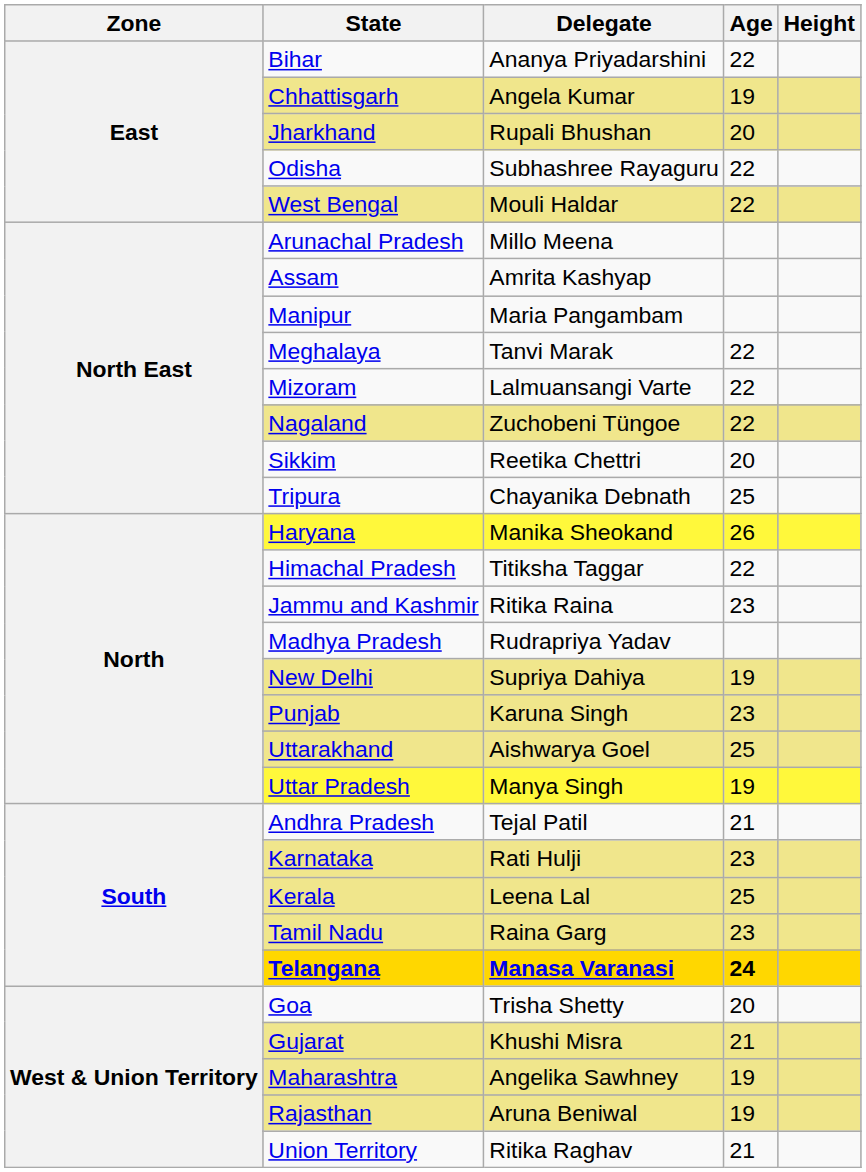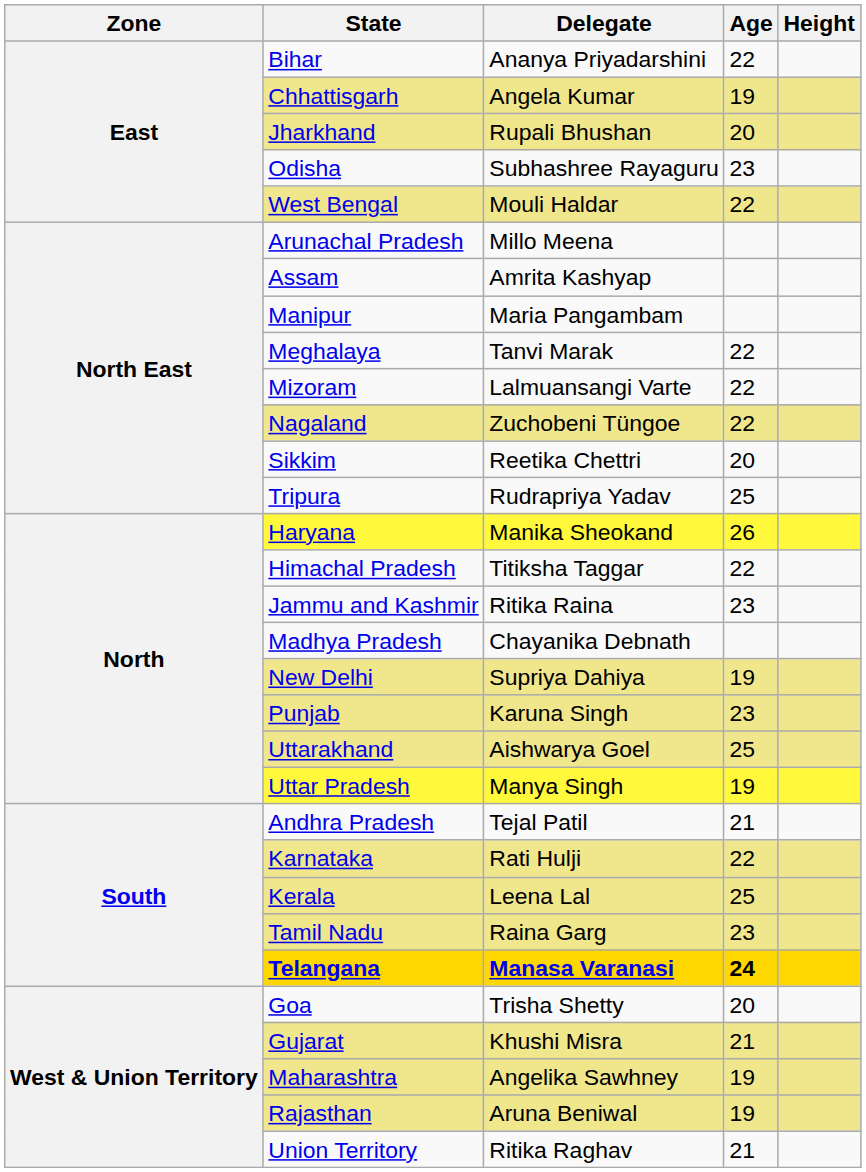Odisha | Age: 22 -> 23
Tripura | Delegate: Chayanika Debnath -> Rudrapriya Yadav
Madhya Pradesh | Delegate: Rudrapriya Yadav -> Chayanika Debnath
Karnataka | Age: 23 -> 22
